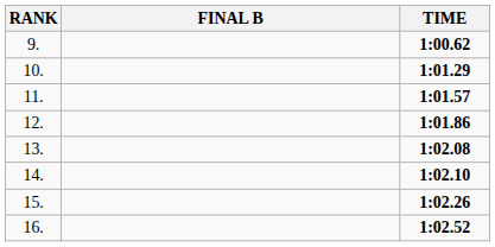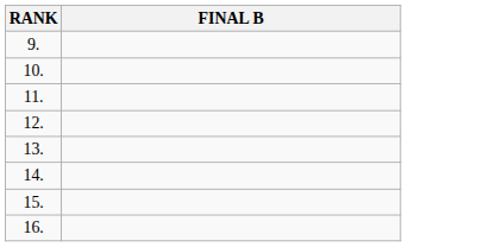- column: TIME | 1:00.62 | 1:01.29 | 1:01.57 | 1:01.86 | 1:02.08 | 1:02.10 | 1:02.26 | 1:02.52
